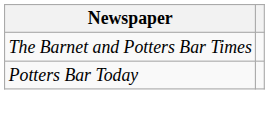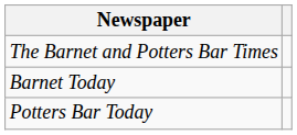+ row: Barnet Today
